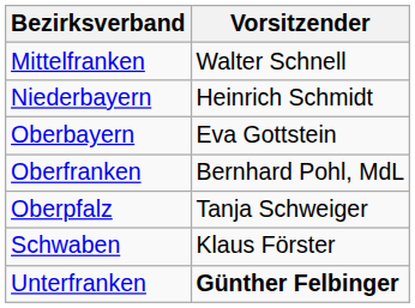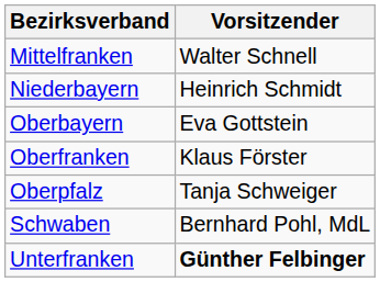Oberfranken | Vorsitzender: Bernhard Pohl, MdL -> Klaus Förster
Schwaben | Vorsitzender: Klaus Förster -> Bernhard Pohl, MdL
